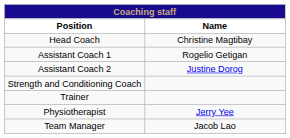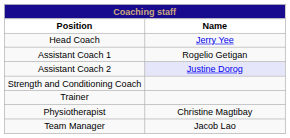Head Coach | Name: Christine Magtibay -> Jerry Yee
Assistant Coach 2 | Name: no background -> lavender background
Physiotherapist | Name: Jerry Yee -> Christine Magtibay
